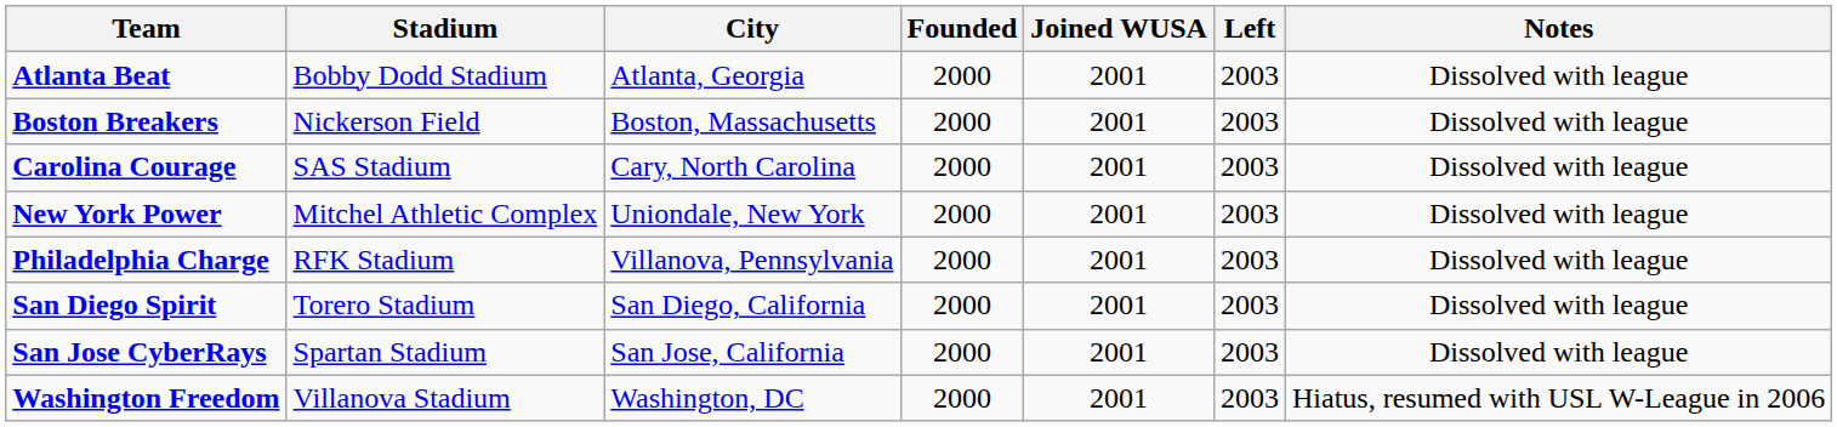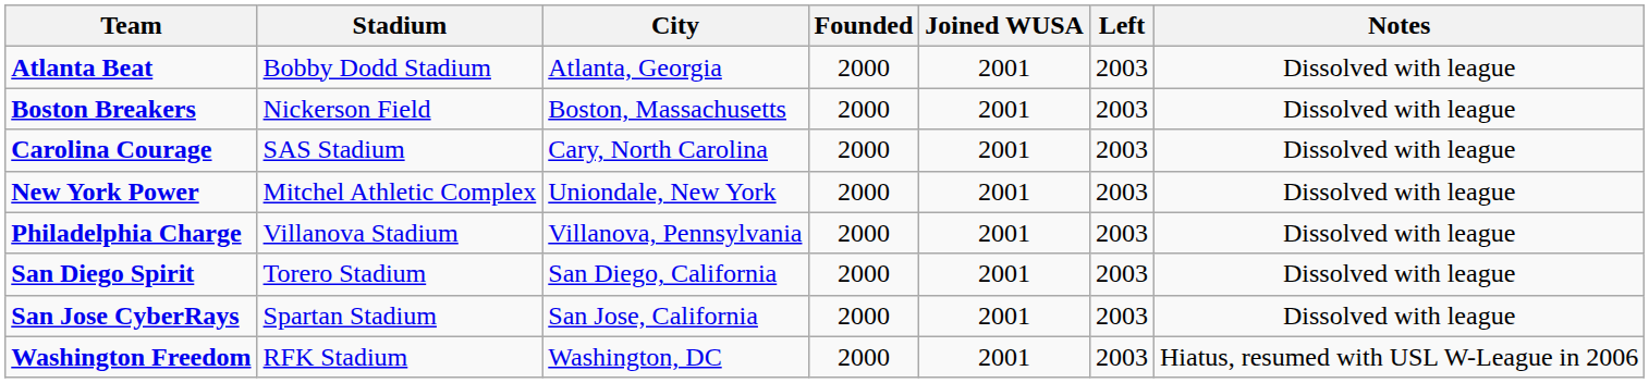Philadelphia Charge | Stadium: RFK Stadium -> Villanova Stadium
Washington Freedom | Stadium: Villanova Stadium -> RFK Stadium
